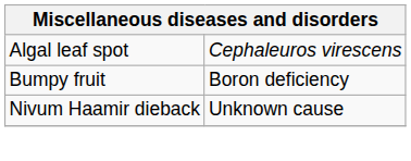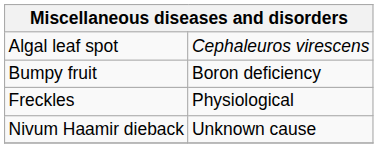+ row: Freckles | Physiological
